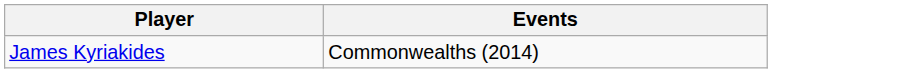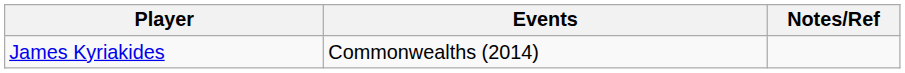+ column: Notes/Ref
